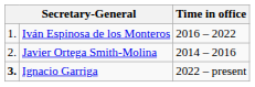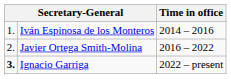Iván Espinosa de los Monteros | Time in office: 2016 – 2022 -> 2014 – 2016
Javier Ortega Smith-Molina | Time in office: 2014 – 2016 -> 2016 – 2022
